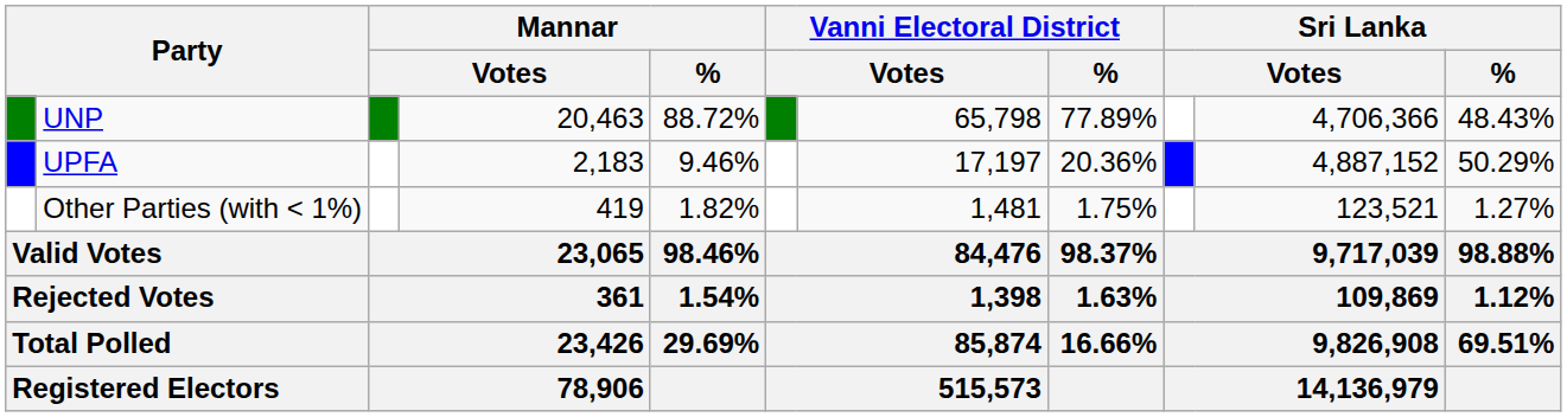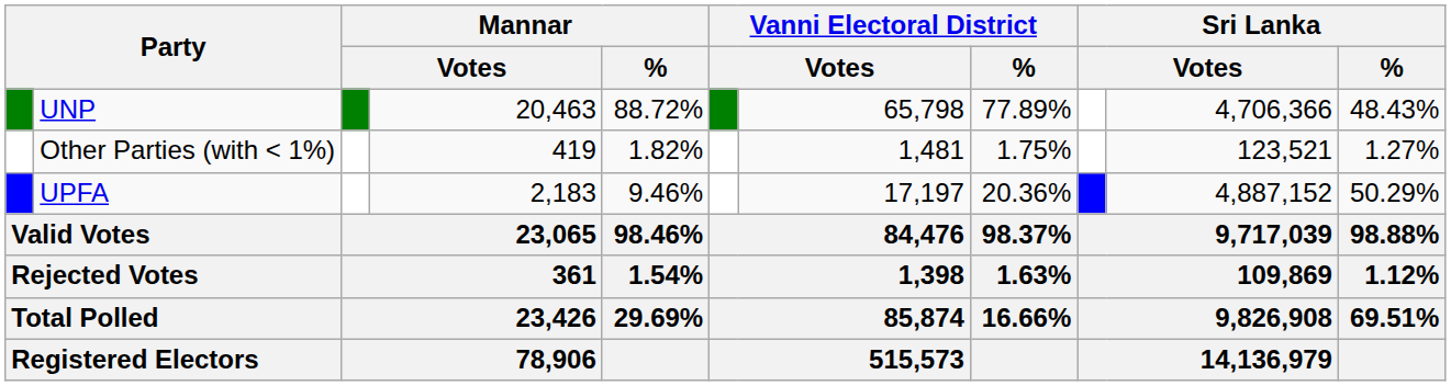rows swapped: UPFA <-> Other Parties (with < 1%)
